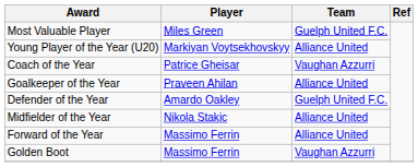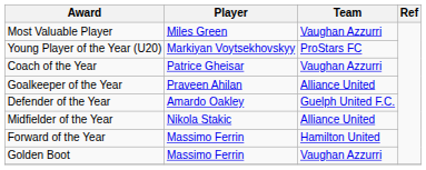Most Valuable Player | Team: Guelph United F.C. -> Vaughan Azzurri
Young Player of the Year (U20) | Team: Alliance United -> ProStars FC
Forward of the Year | Team: Alliance United -> Hamilton United
